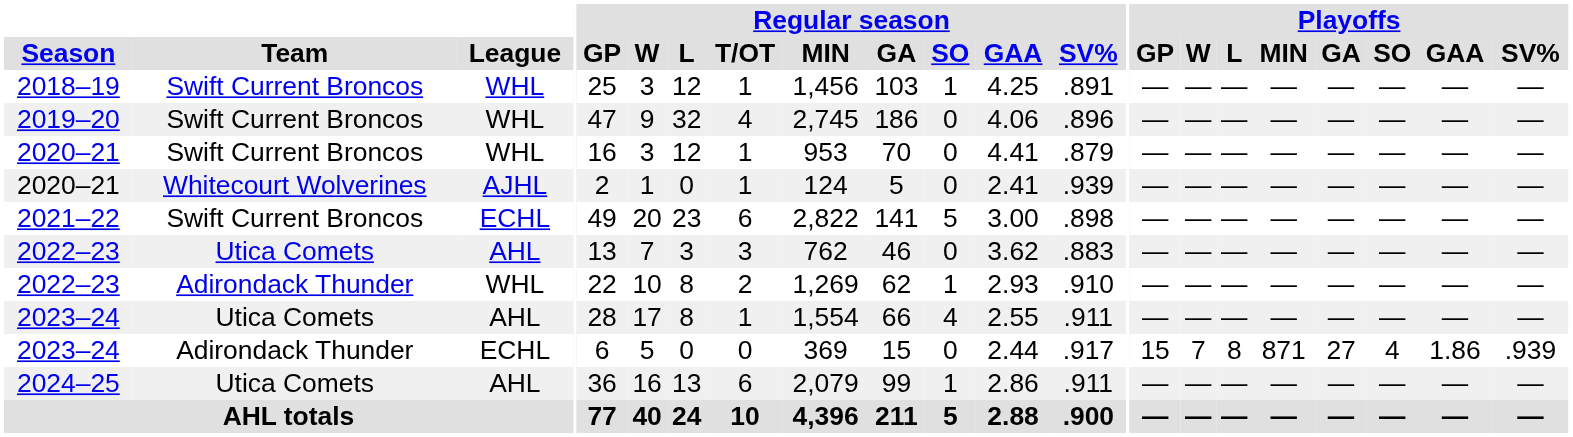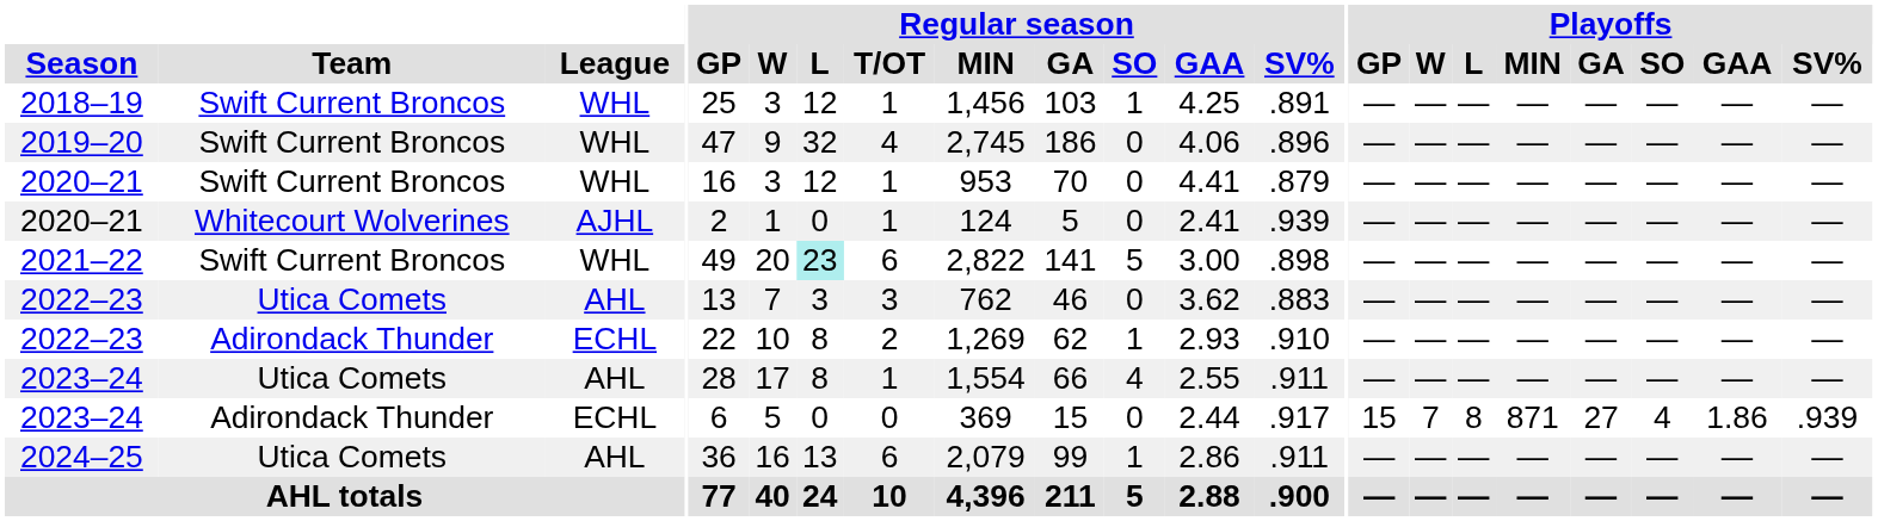2021–22 | League: ECHL -> WHL
2021–22 | Regular season / L: no background -> paleturquoise background
2022–23 / Adirondack Thunder | League: WHL -> ECHL
